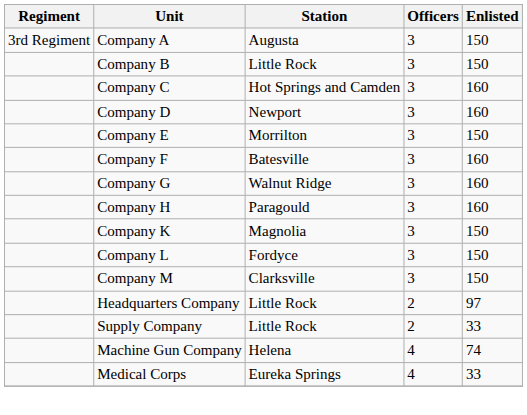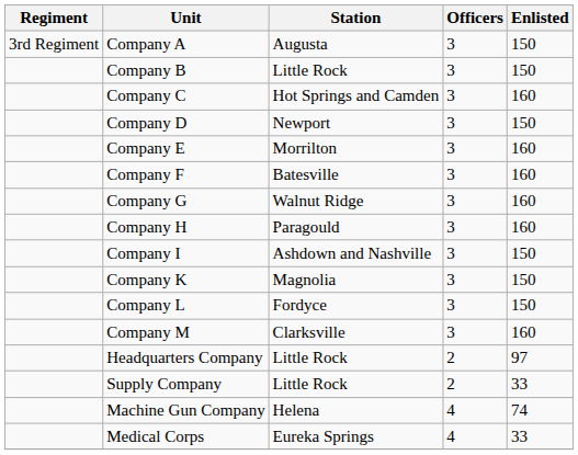Company D | Enlisted: 160 -> 150
Company E | Enlisted: 150 -> 160
+ row: Company I | Ashdown and Nashville | 3 | 150
Company M | Enlisted: 150 -> 160
